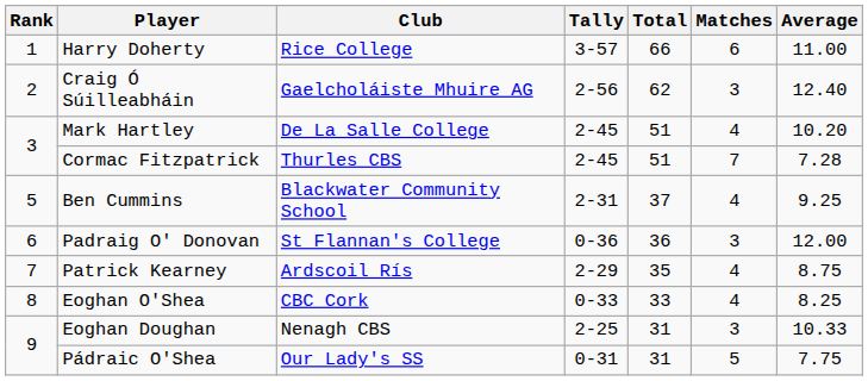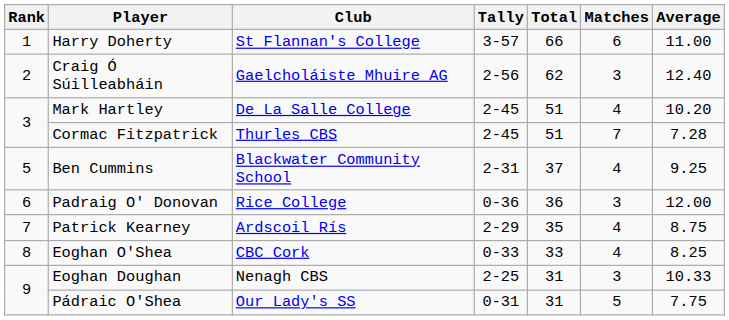Harry Doherty | Club: Rice College -> St Flannan's College
Padraig O' Donovan | Club: St Flannan's College -> Rice College
